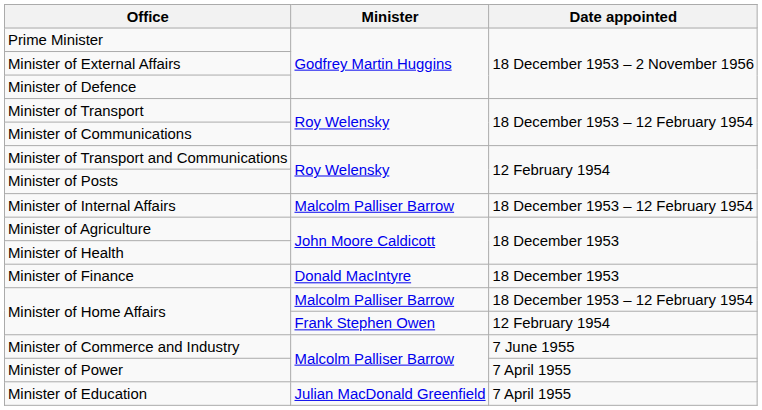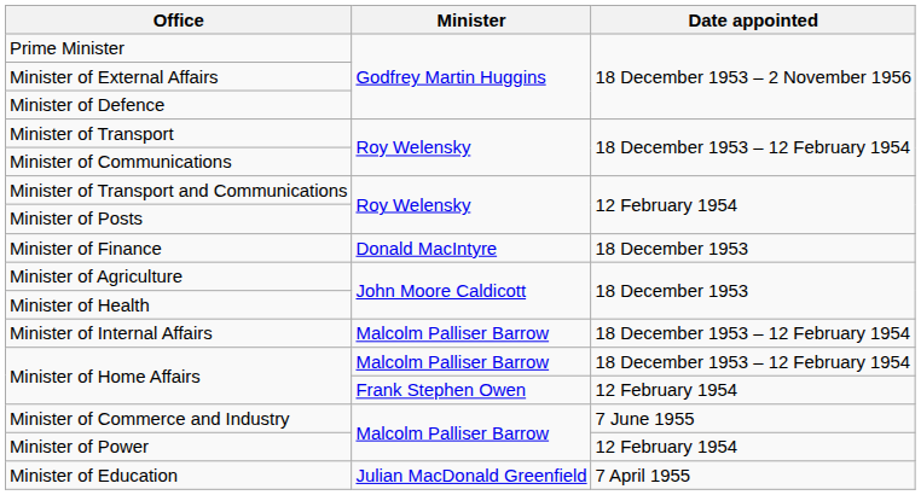rows swapped: Minister of Finance <-> Minister of Internal Affairs
Minister of Power | Date appointed: 7 April 1955 -> 12 February 1954
